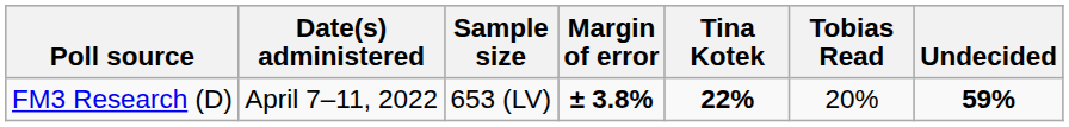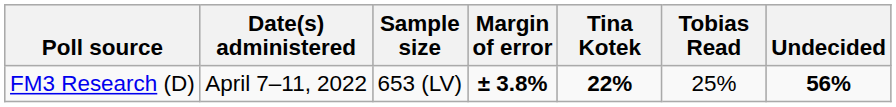FM3 Research (D) | Tobias Read: 20% -> 25%
FM3 Research (D) | Undecided: 59% -> 56%
